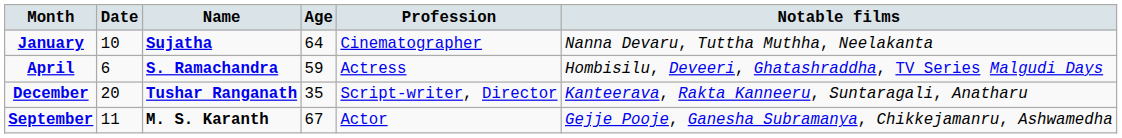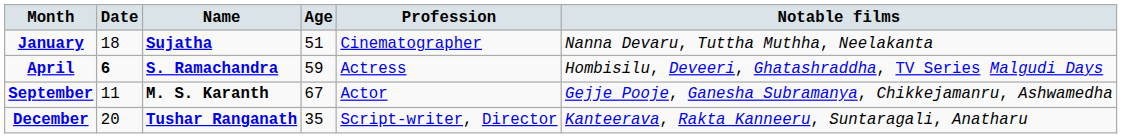January | Date: 10 -> 18
January | Age: 64 -> 51
April | Date: normal -> bold
rows swapped: September <-> December
